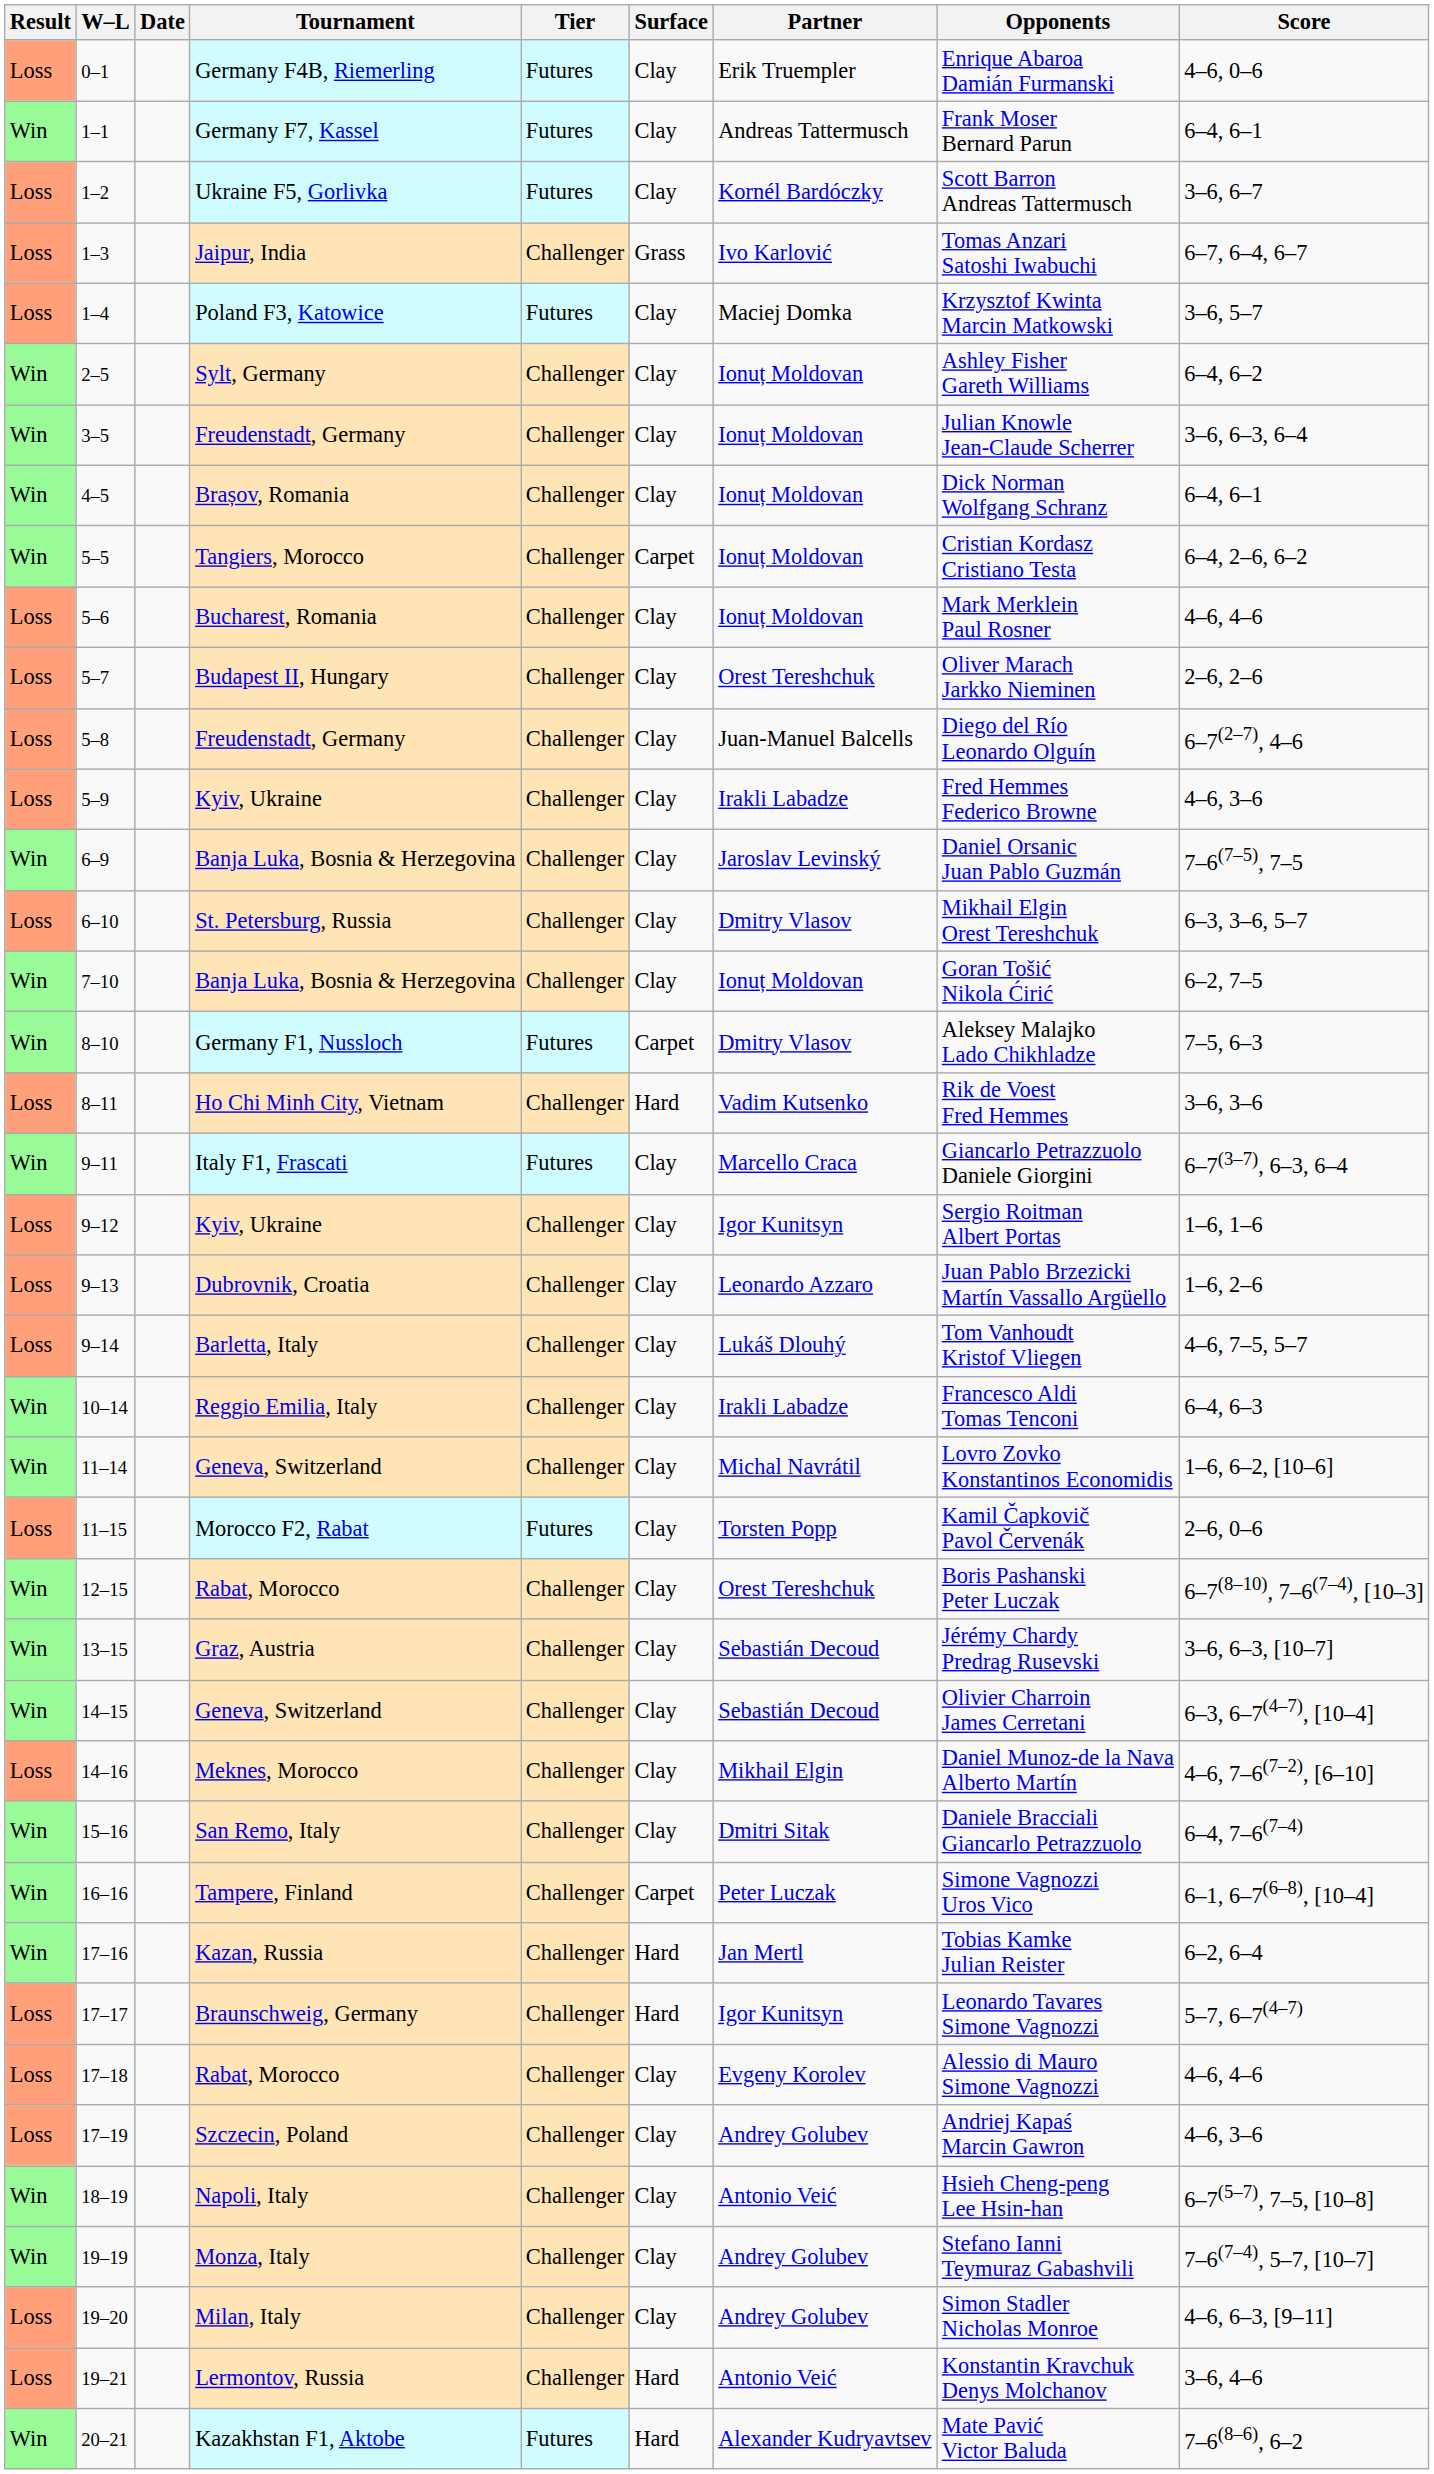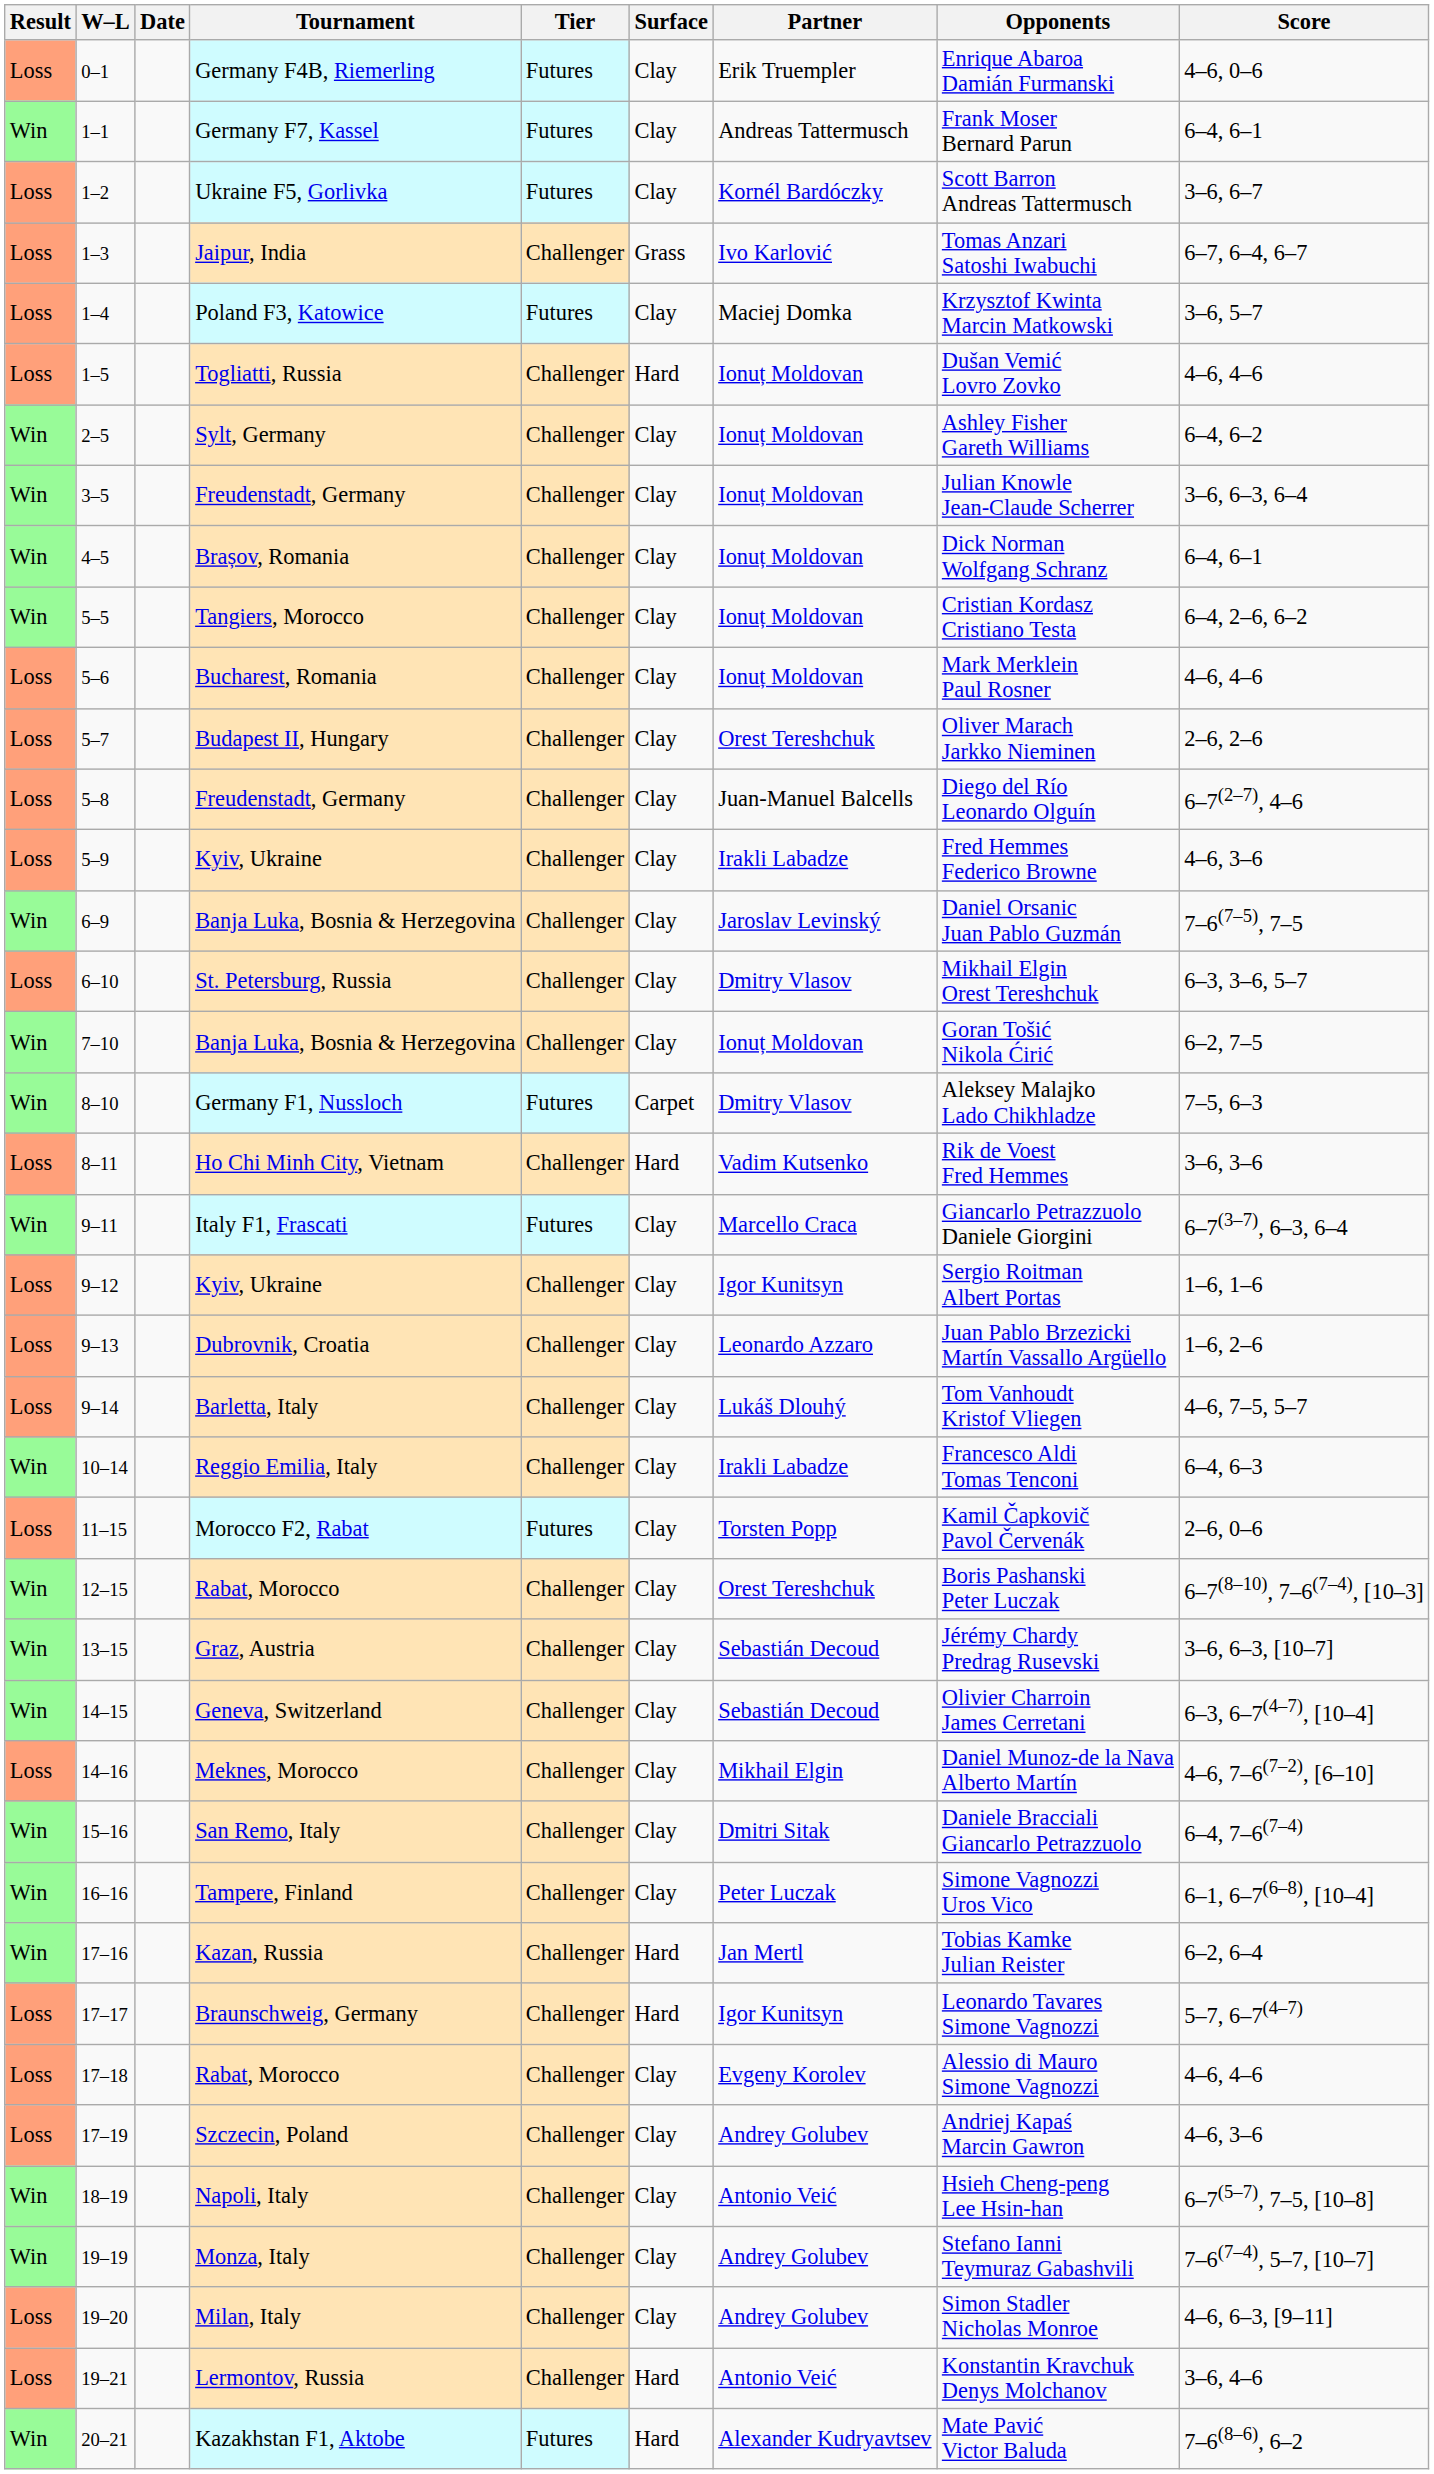+ row: Loss | 1–5 | Togliatti, Russia | Challenger | Hard | Ionuț Moldovan | Dušan Vemić Lovro Zovko | 4–6, 4–6
5–5 | Surface: Carpet -> Clay
- row: Win | 11–14 | Geneva, Switzerland | Challenger | Clay | Michal Navrátil | Lovro Zovko Konstantinos Economidis | 1–6, 6–2, [10–6]
16–16 | Surface: Carpet -> Clay
